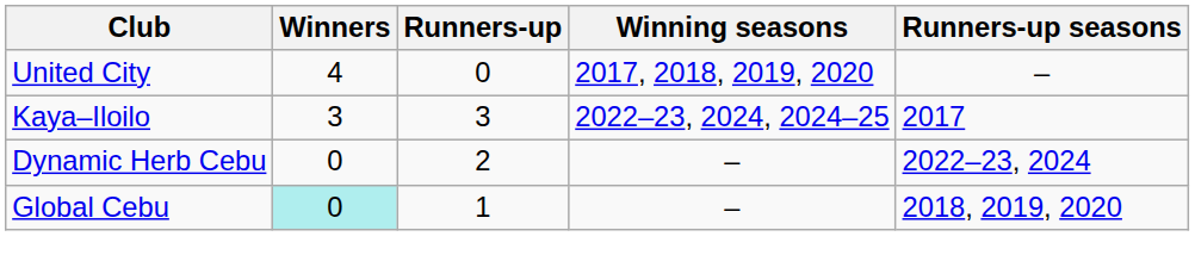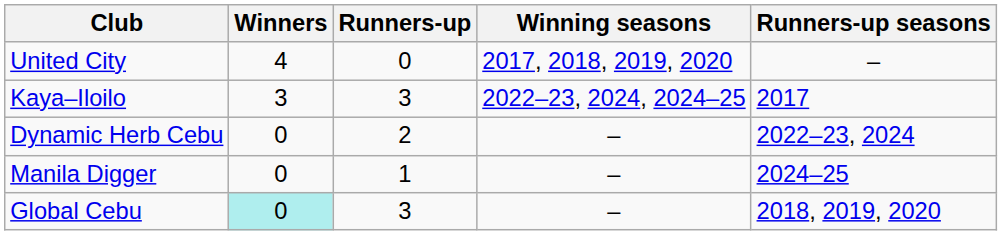+ row: Manila Digger | 0 | 1 | – | 2024–25
Global Cebu | Runners-up: 1 -> 3
